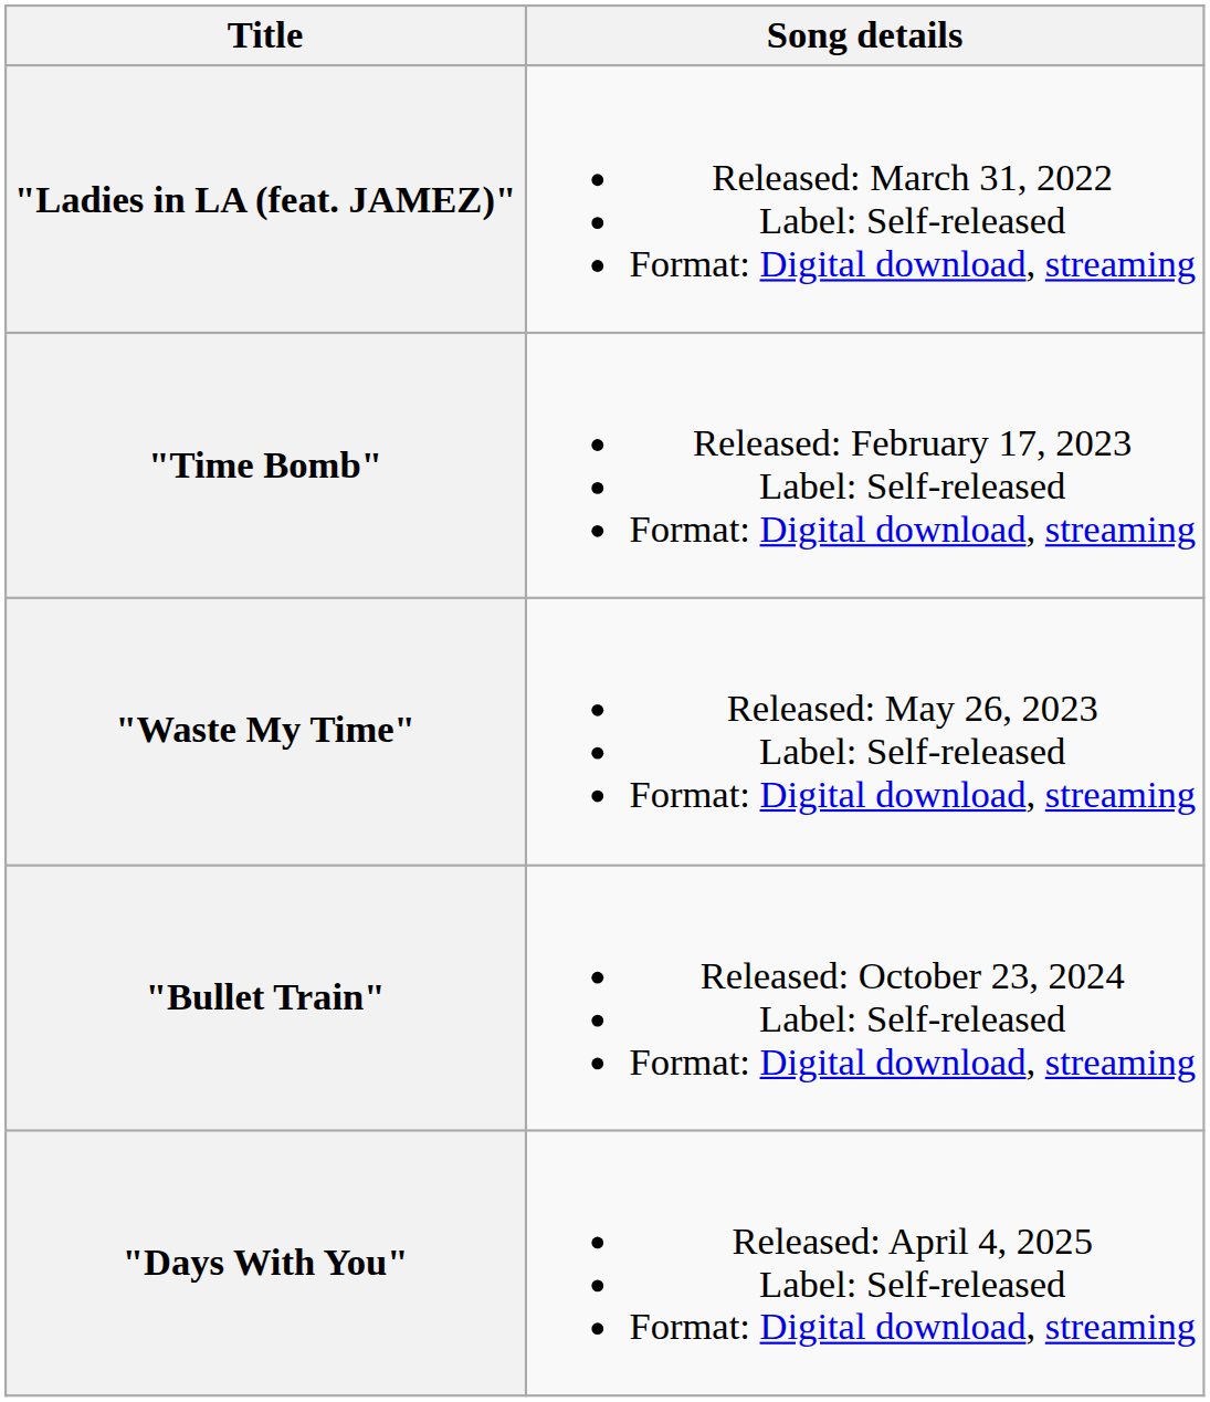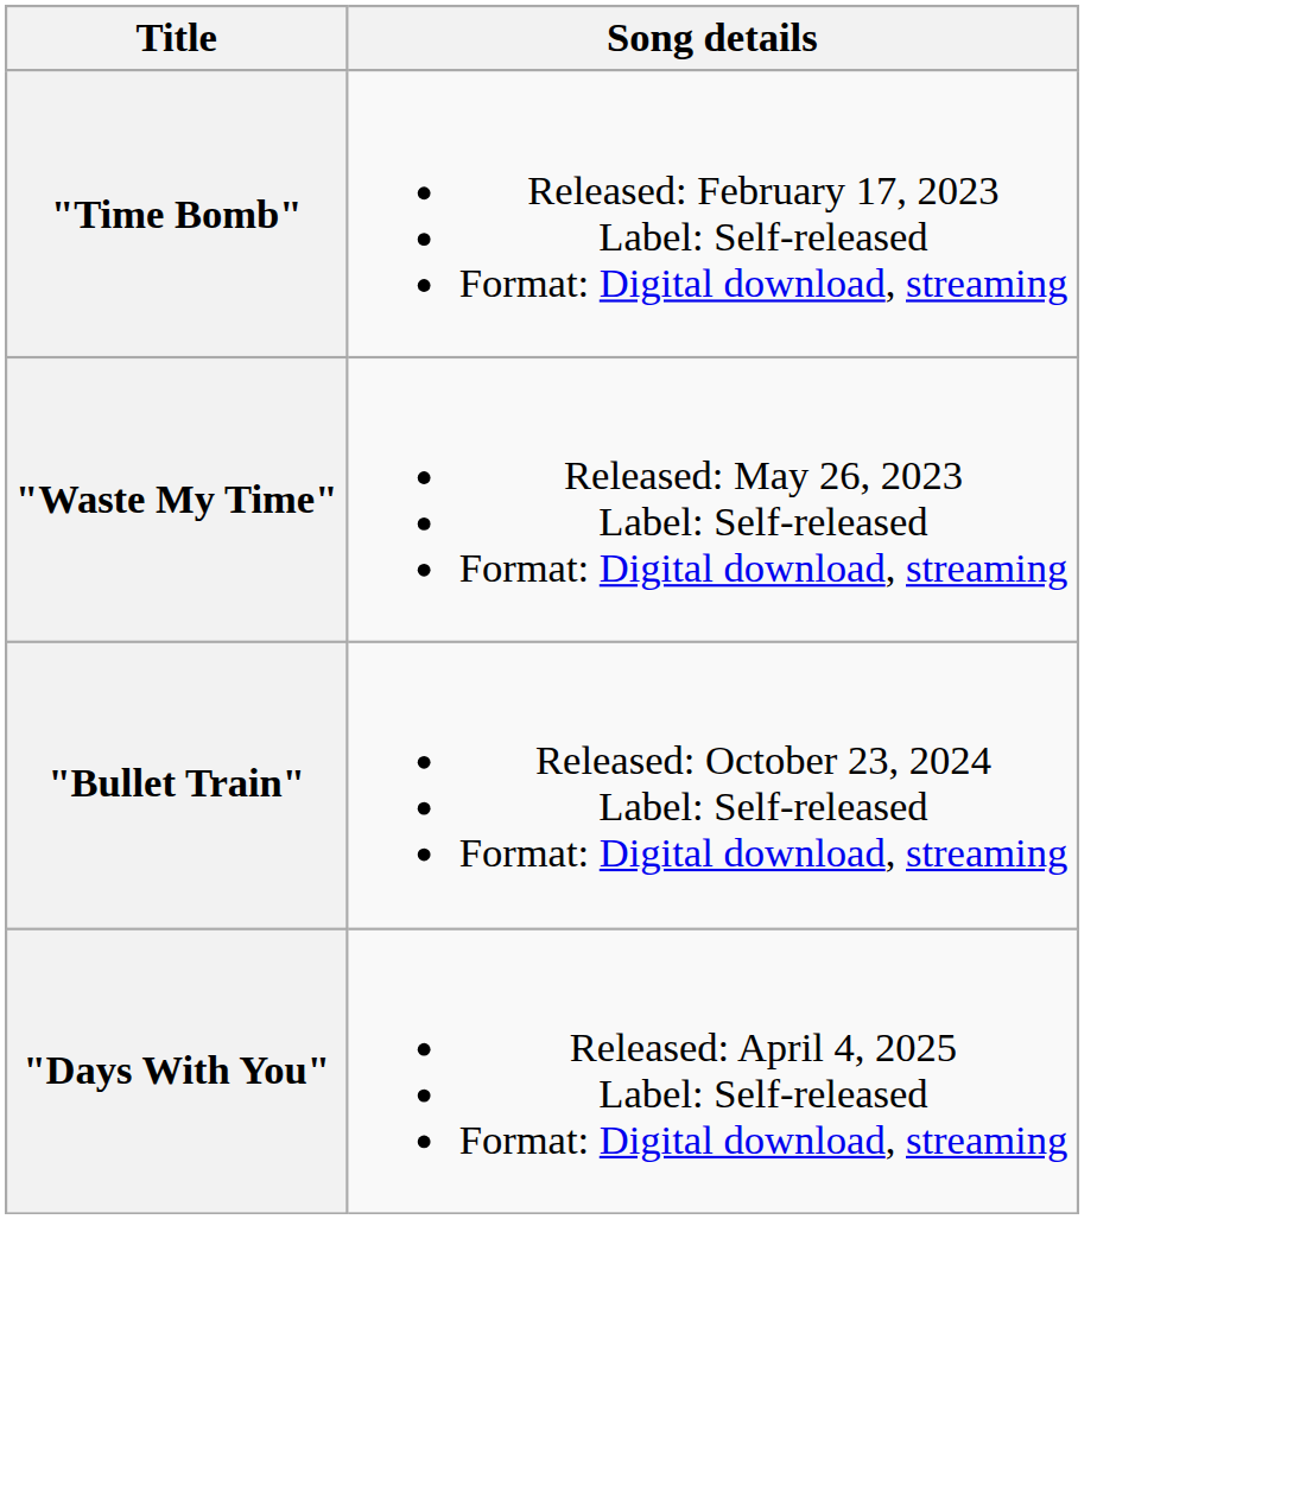- row: "Ladies in LA (feat. JAMEZ)" | Released: March 31, 2022 Label: Self-released Format: Digital download, streaming
